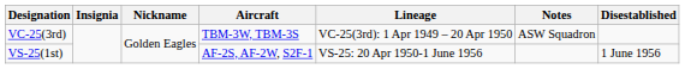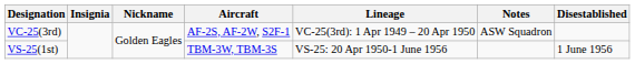VC-25(3rd) | Aircraft: TBM-3W, TBM-3S -> AF-2S, AF-2W, S2F-1
VS-25(1st) | Aircraft: AF-2S, AF-2W, S2F-1 -> TBM-3W, TBM-3S
